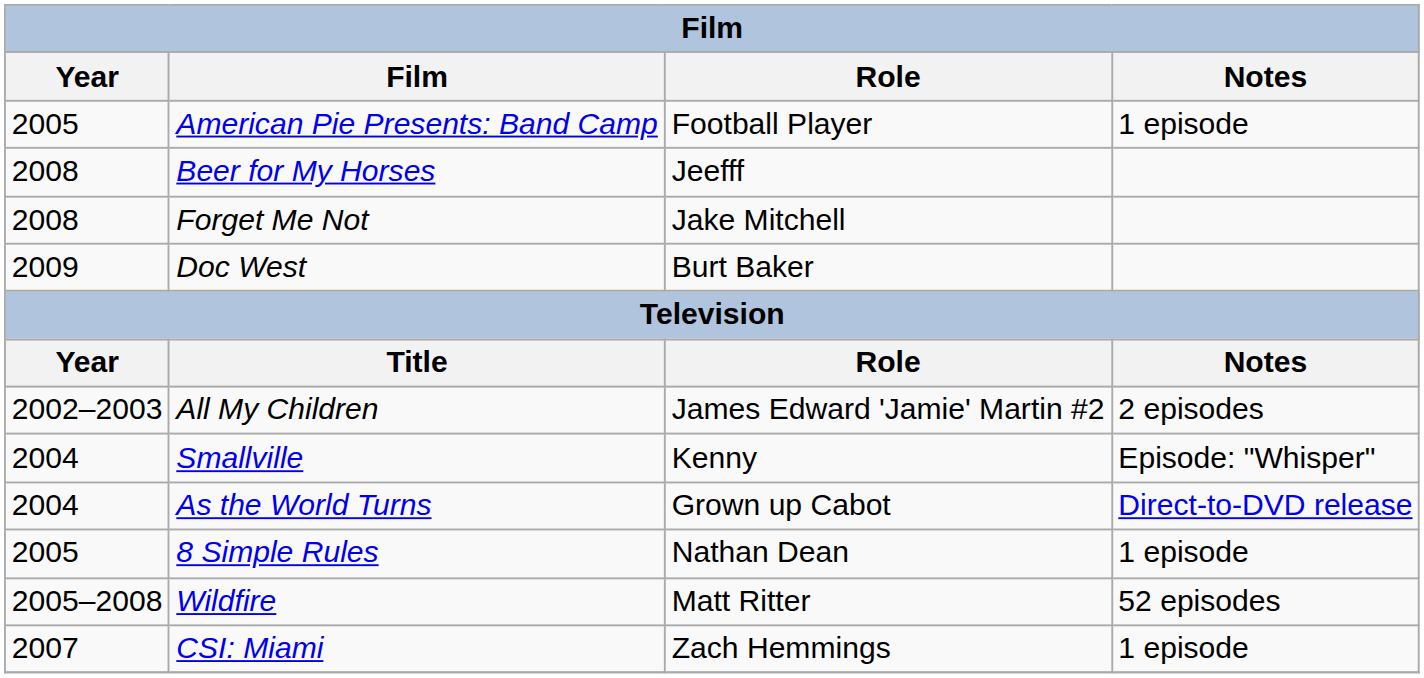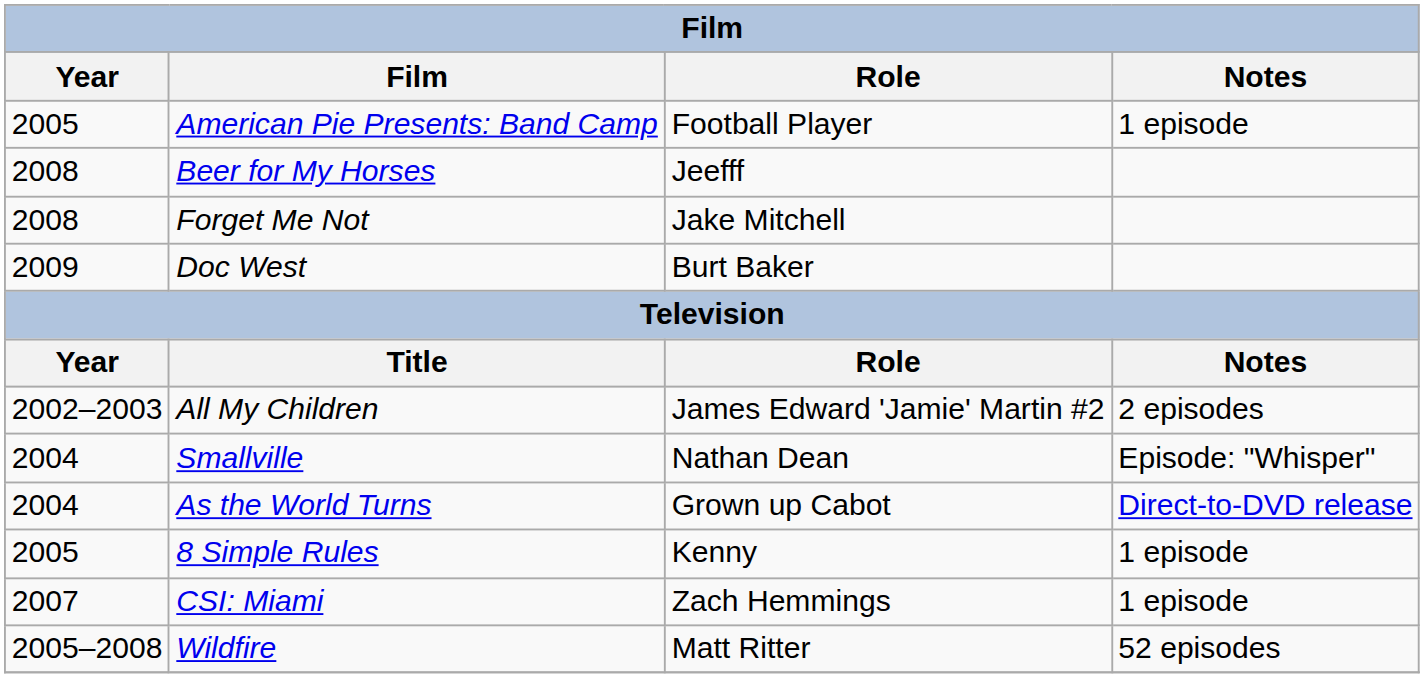Smallville | Role: Kenny -> Nathan Dean
8 Simple Rules | Role: Nathan Dean -> Kenny
rows swapped: Wildfire <-> CSI: Miami
